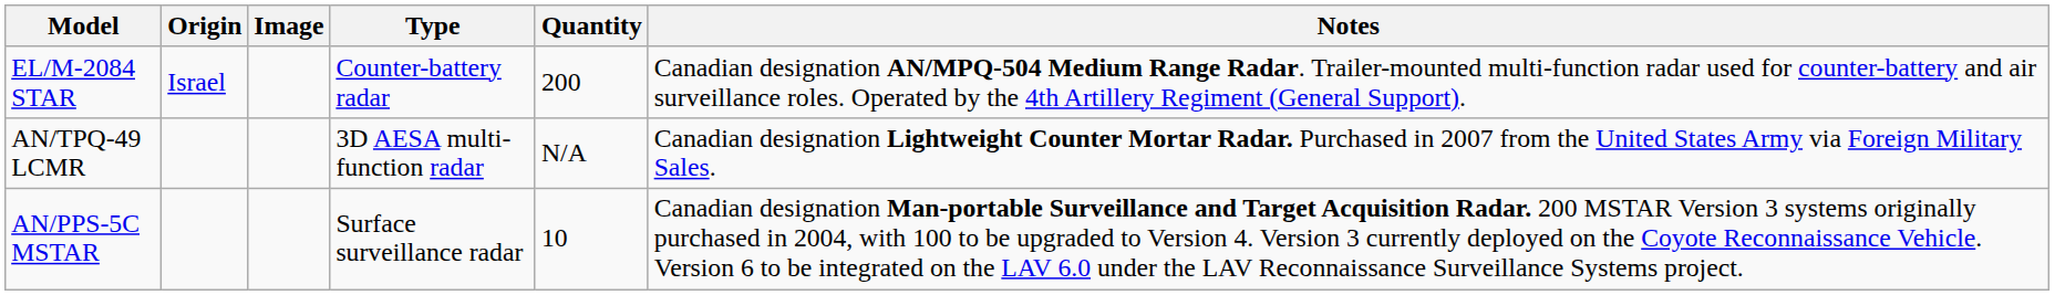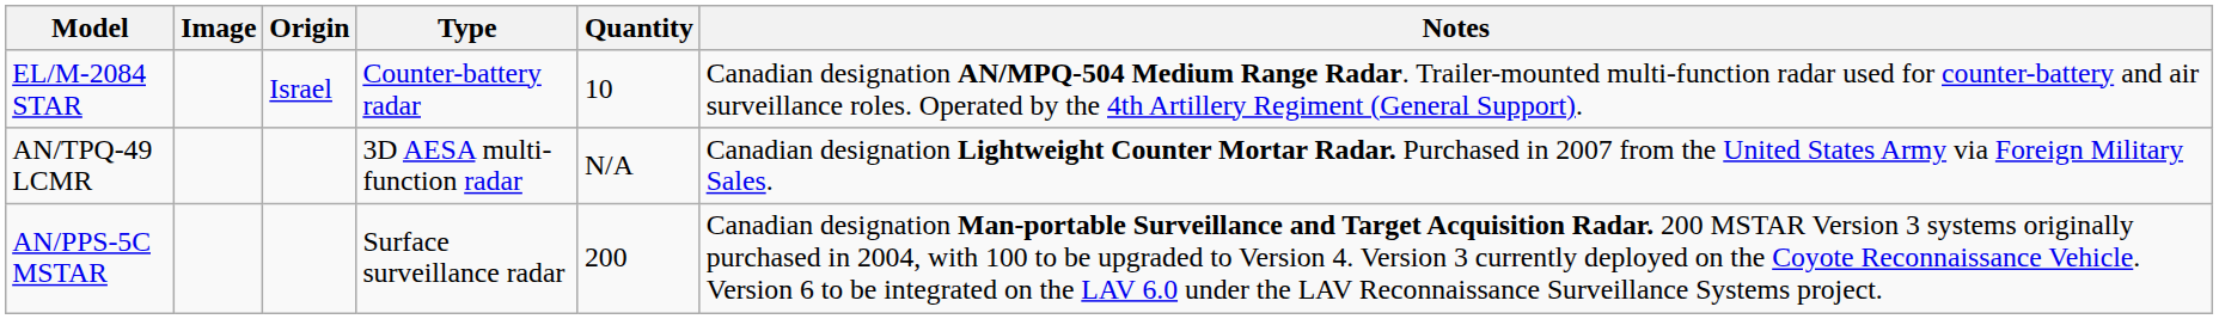columns swapped: Image <-> Origin
EL/M-2084 STAR | Quantity: 200 -> 10
AN/PPS-5C MSTAR | Quantity: 10 -> 200
